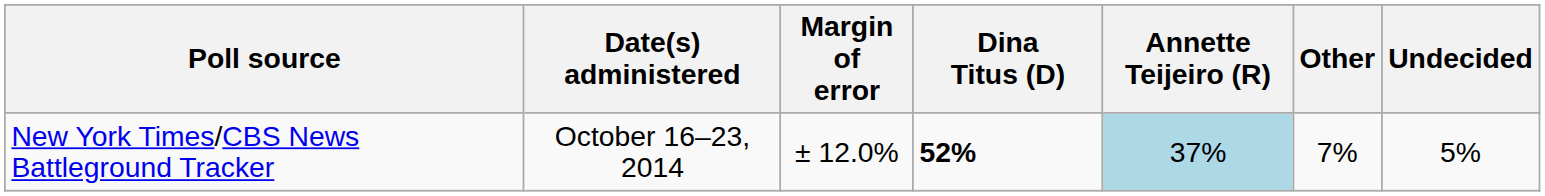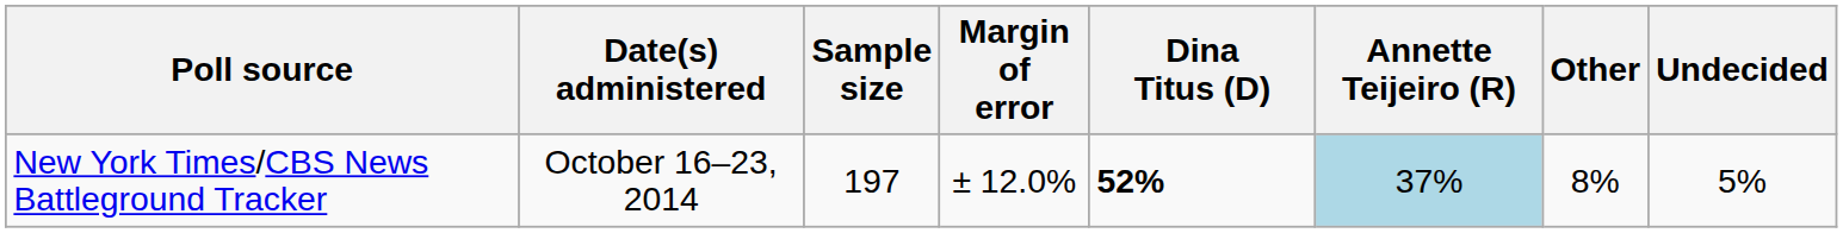+ column: Sample size | 197
New York Times/CBS News Battleground Tracker | Other: 7% -> 8%
